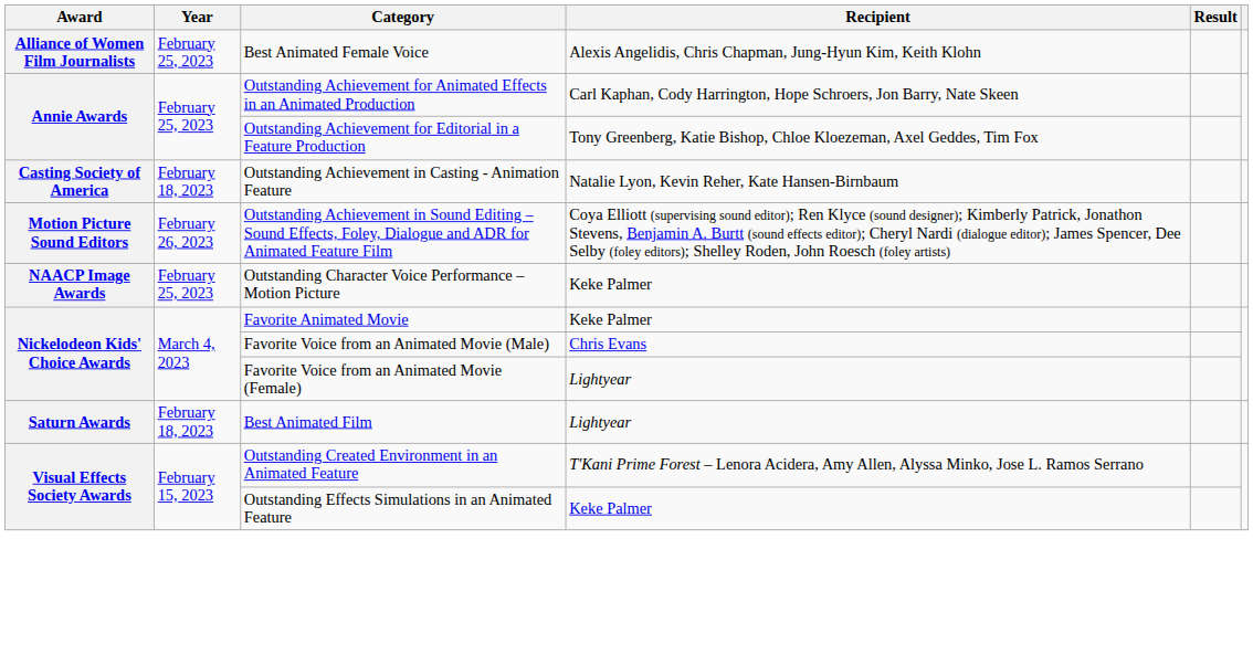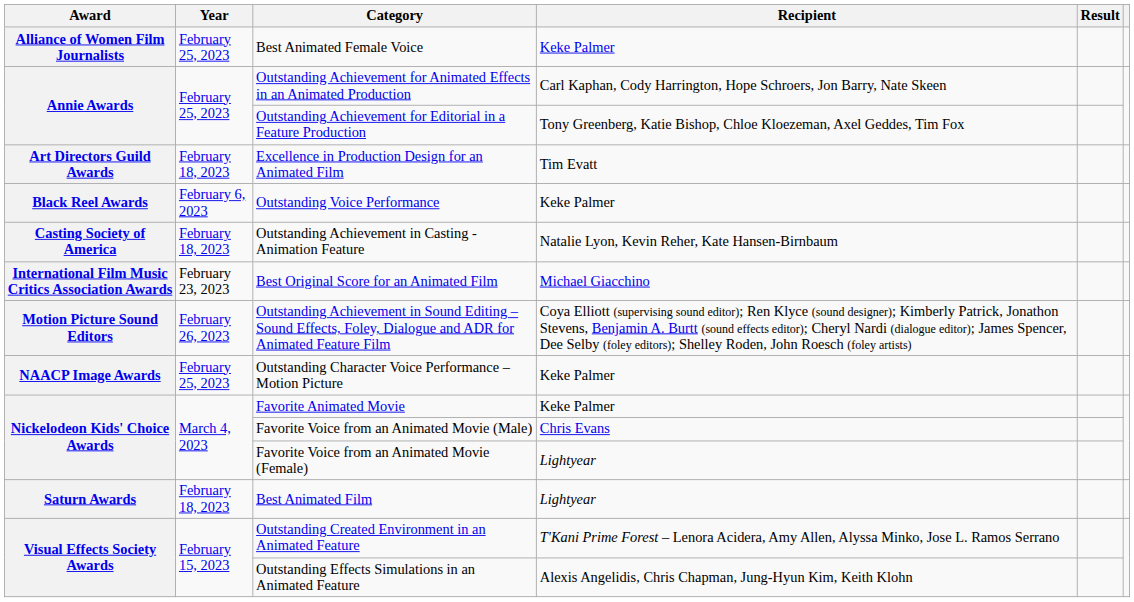Best Animated Female Voice | Recipient: Alexis Angelidis, Chris Chapman, Jung-Hyun Kim, Keith Klohn -> Keke Palmer
+ row: Art Directors Guild Awards | February 18, 2023 | Excellence in Production Design for an Animated Film | Tim Evatt
+ row: Black Reel Awards | February 6, 2023 | Outstanding Voice Performance | Keke Palmer
+ row: International Film Music Critics Association Awards | February 23, 2023 | Best Original Score for an Animated Film | Michael Giacchino
Outstanding Effects Simulations in an Animated Feature | Recipient: Keke Palmer -> Alexis Angelidis, Chris Chapman, Jung-Hyun Kim, Keith Klohn
